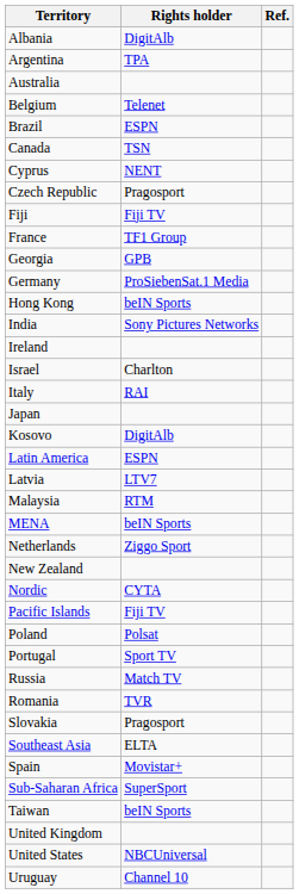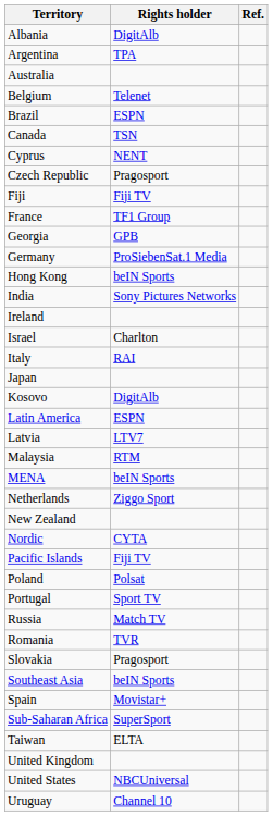Southeast Asia | Rights holder: ELTA -> beIN Sports
Taiwan | Rights holder: beIN Sports -> ELTA
